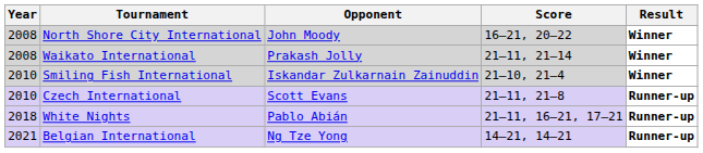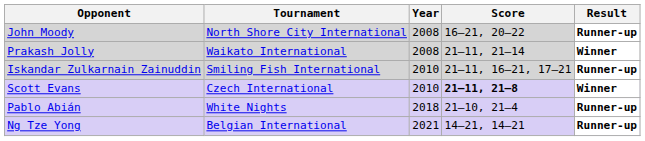columns swapped: Year <-> Opponent
North Shore City International | Result: Winner -> Runner-up
Smiling Fish International | Score: 21–10, 21–4 -> 21–11, 16–21, 17–21
Smiling Fish International | Result: Winner -> Runner-up
Czech International | Score: normal -> bold
Czech International | Result: Runner-up -> Winner
White Nights | Score: 21–11, 16–21, 17–21 -> 21–10, 21–4
